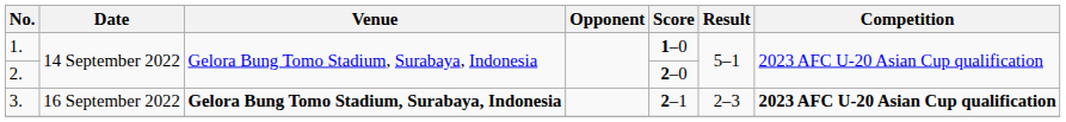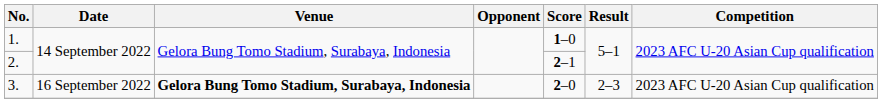2. | Score: 2–0 -> 2–1
3. | Score: 2–1 -> 2–0
3. | Competition: bold -> normal
